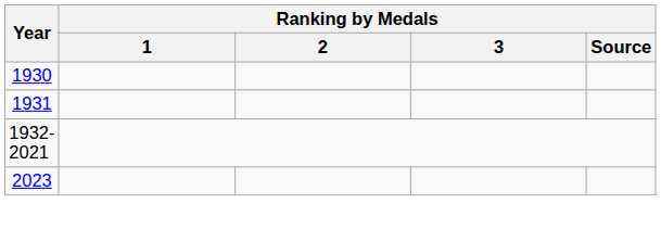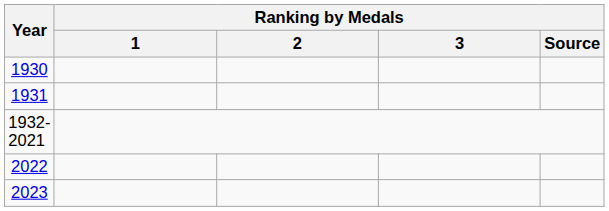+ row: 2022
